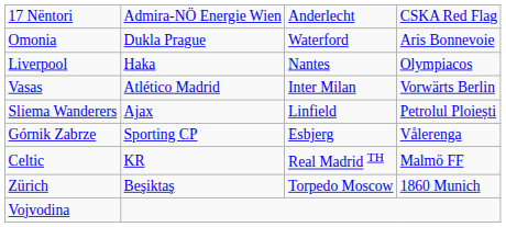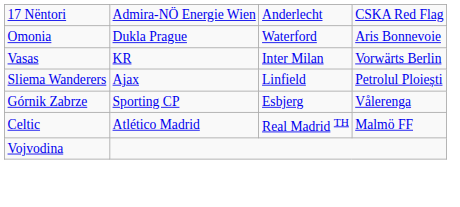- row: Liverpool | Haka | Nantes | Olympiacos
Vasas | column 2: Atlético Madrid -> KR
Celtic | column 2: KR -> Atlético Madrid
- row: Zürich | Beşiktaş | Torpedo Moscow | 1860 Munich
